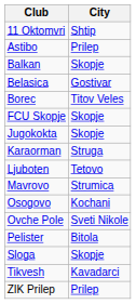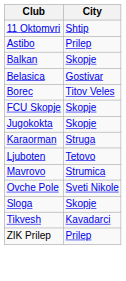- row: Osogovo | Kochani
- row: Pelister | Bitola
